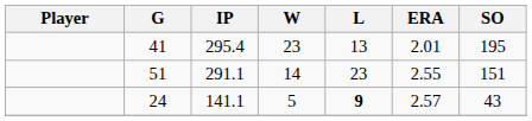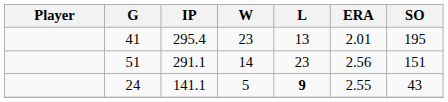51 | ERA: 2.55 -> 2.56
24 | ERA: 2.57 -> 2.55
